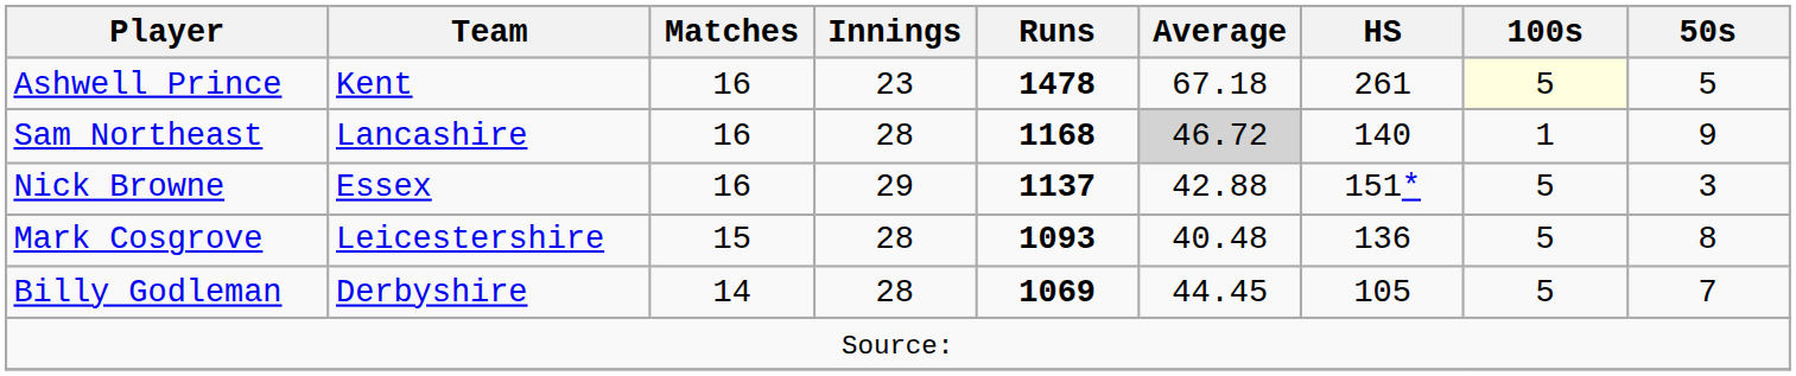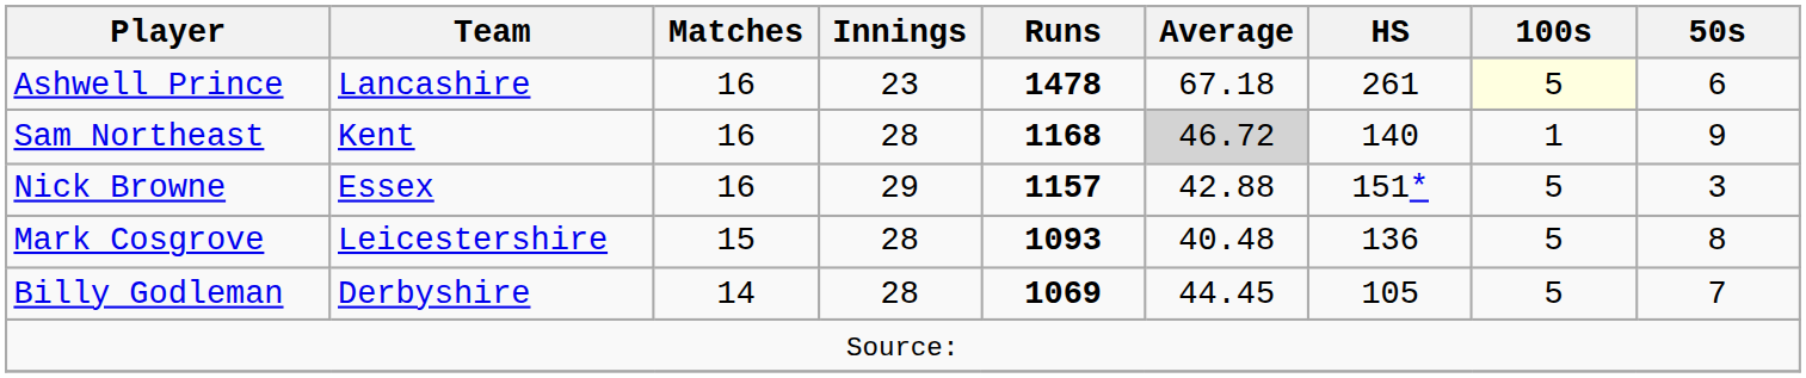Ashwell Prince | Team: Kent -> Lancashire
Ashwell Prince | 50s: 5 -> 6
Sam Northeast | Team: Lancashire -> Kent
Nick Browne | Runs: 1137 -> 1157
